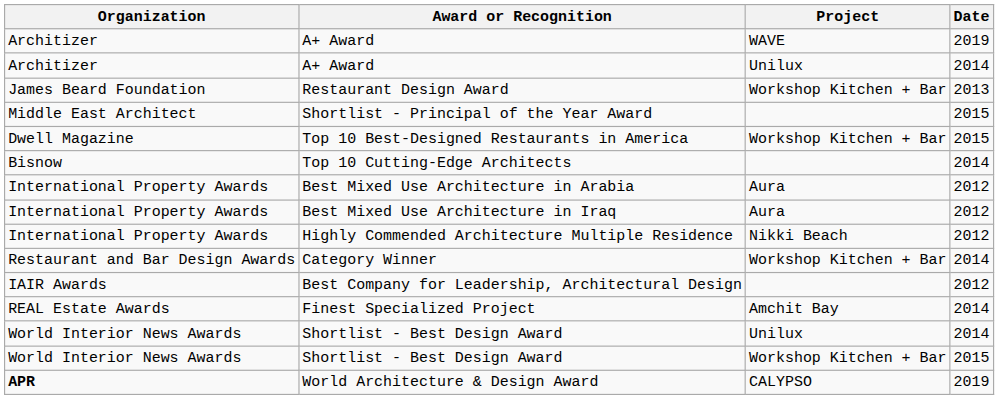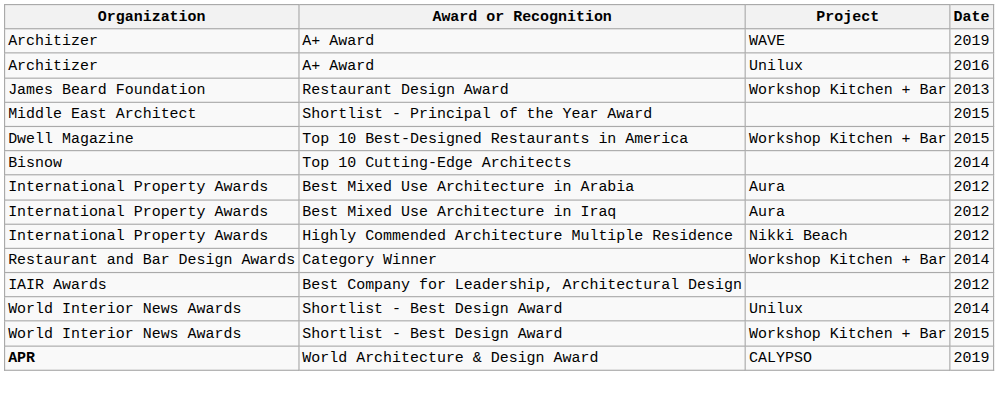A+ Award / Unilux | Date: 2014 -> 2016
- row: REAL Estate Awards | Finest Specialized Project | Amchit Bay | 2014
